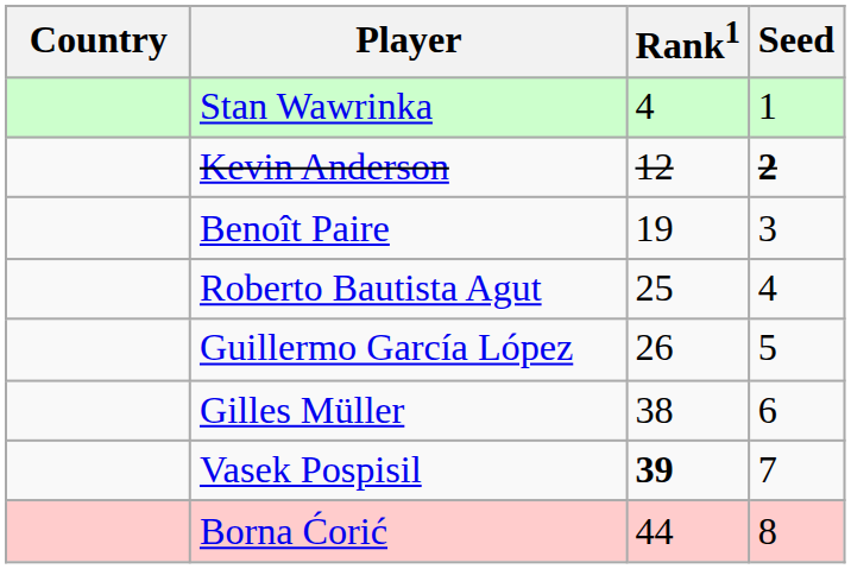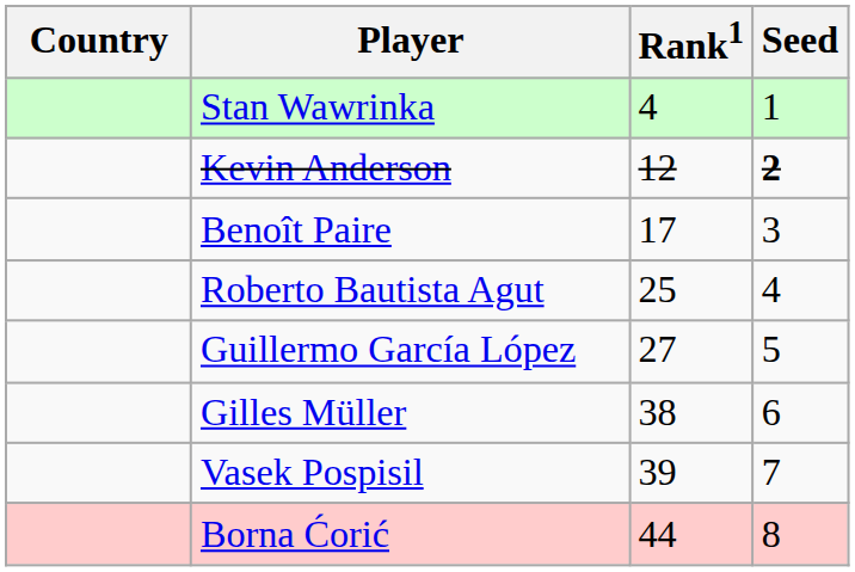Benoît Paire | Rank1: 19 -> 17
Guillermo García López | Rank1: 26 -> 27
Vasek Pospisil | Rank1: bold -> normal
